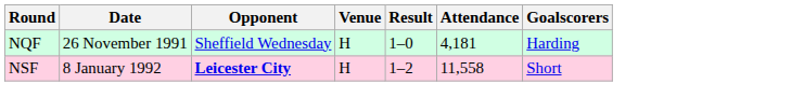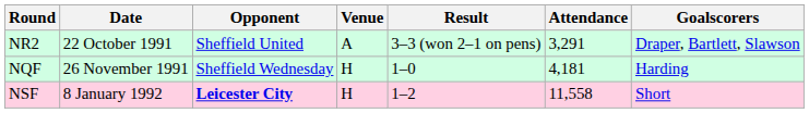+ row: NR2 | 22 October 1991 | Sheffield United | A | 3–3 (won 2–1 on pens) | 3,291 | Draper, Bartlett, Slawson
